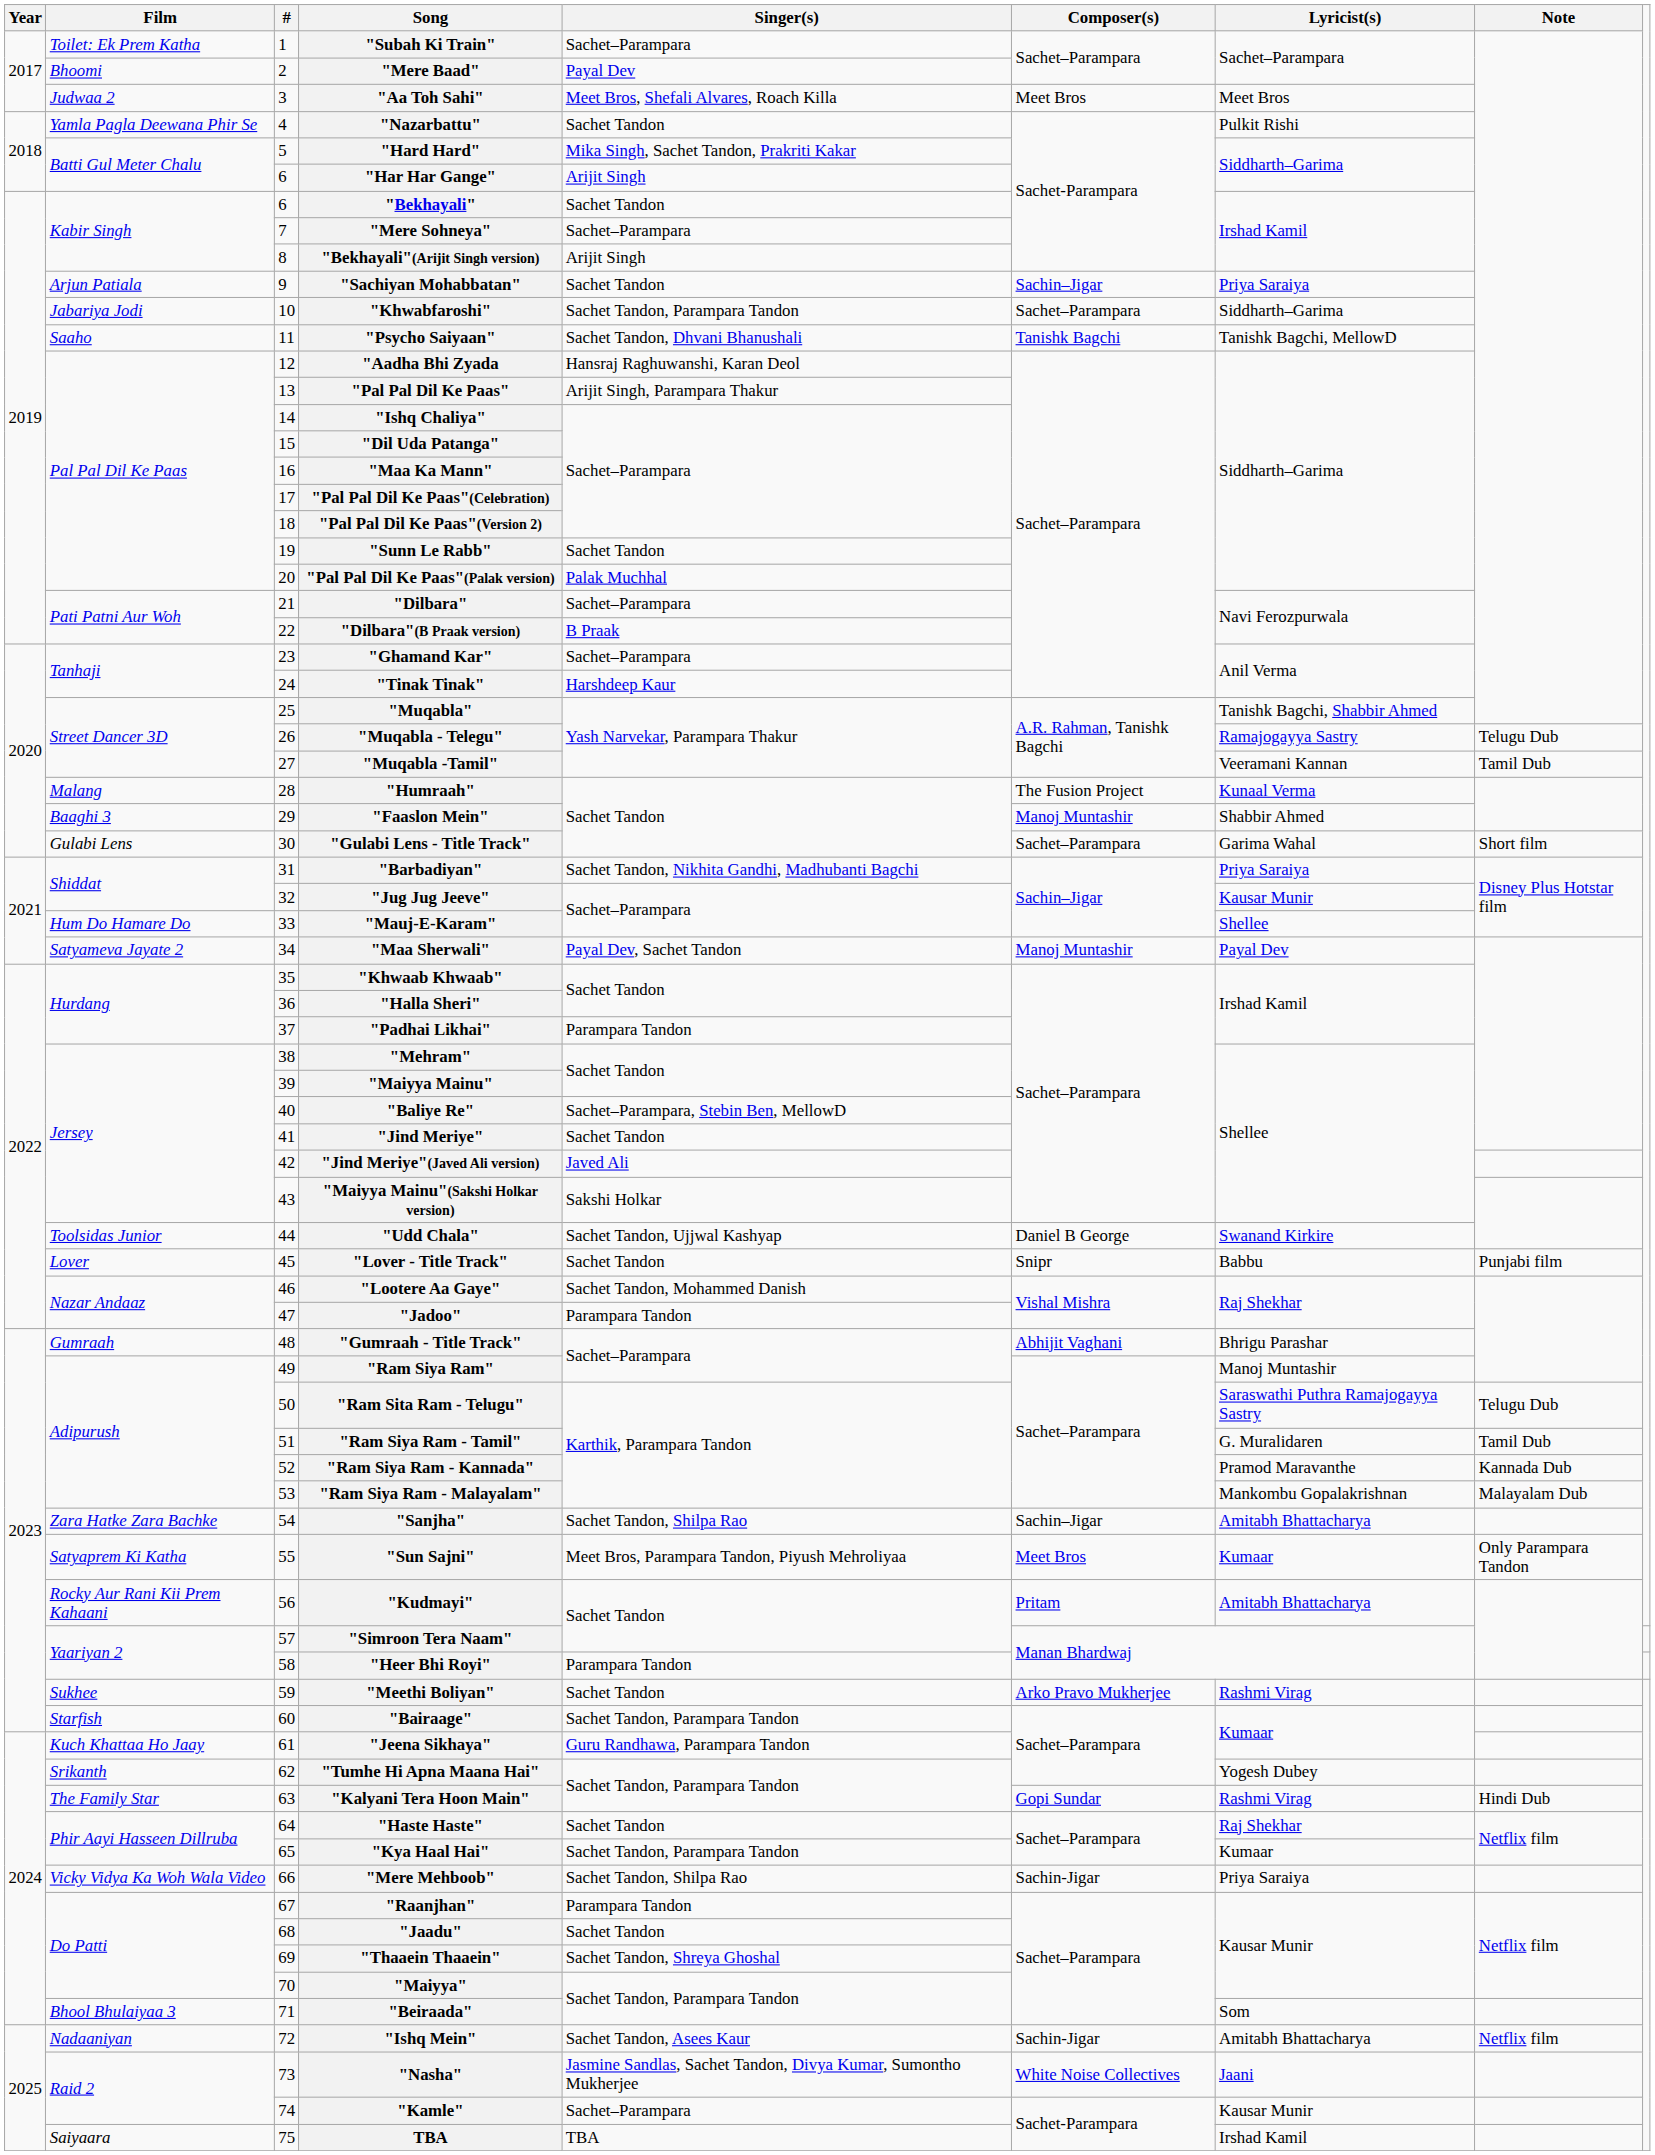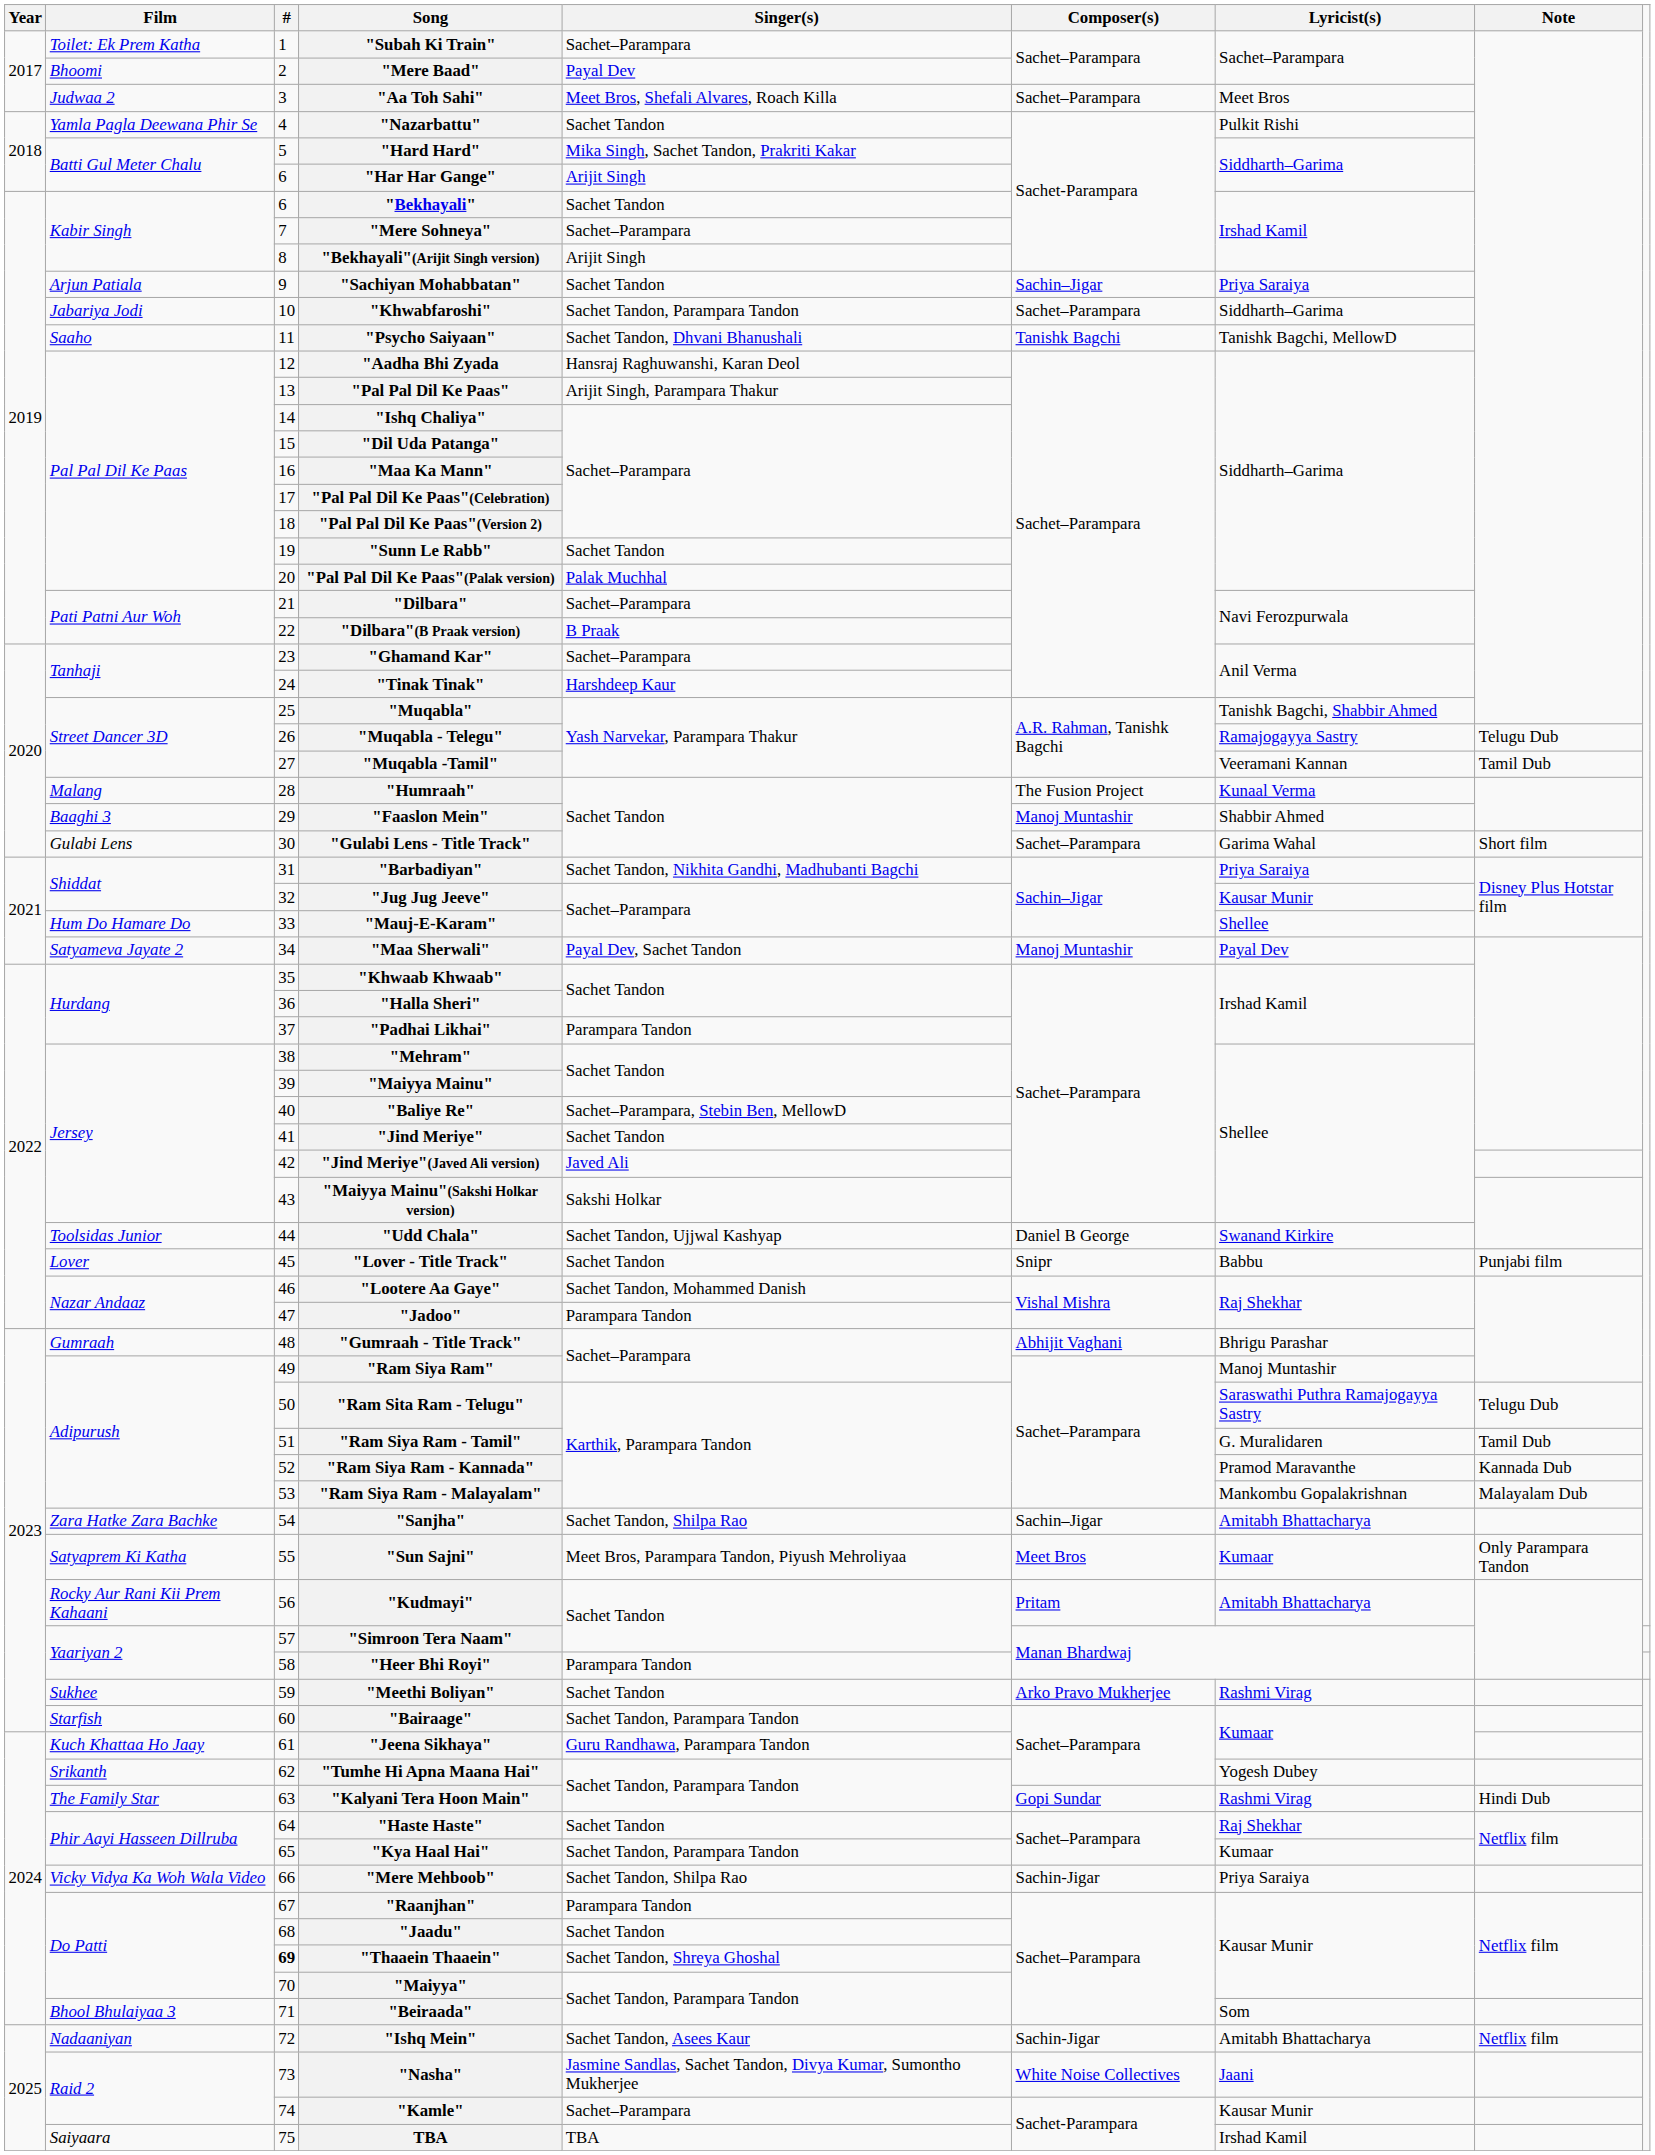"Aa Toh Sahi" | Composer(s): Meet Bros -> Sachet–Parampara
"Thaaein Thaaein" | #: normal -> bold
